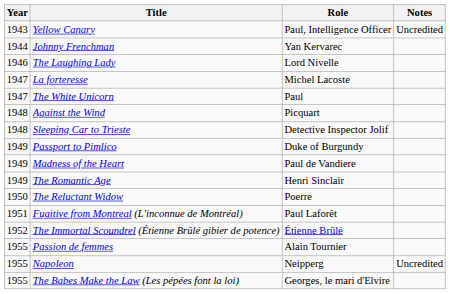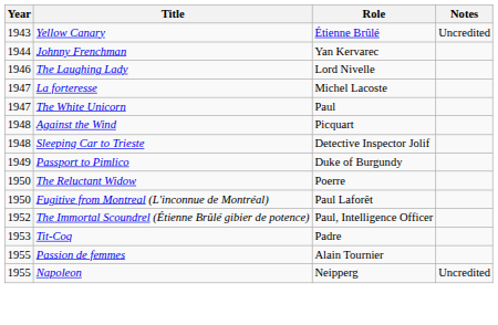Yellow Canary | Role: Paul, Intelligence Officer -> Étienne Brûlé
- row: 1949 | Madness of the Heart | Paul de Vandiere
- row: 1949 | The Romantic Age | Henri Sinclair
Fugitive from Montreal (L'inconnue de Montréal) | Year: 1951 -> 1950
The Immortal Scoundrel (Étienne Brûlé gibier de potence) | Role: Étienne Brûlé -> Paul, Intelligence Officer
+ row: 1953 | Tit-Coq | Padre
- row: 1955 | The Babes Make the Law (Les pépées font la loi) | Georges, le mari d'Elvire
